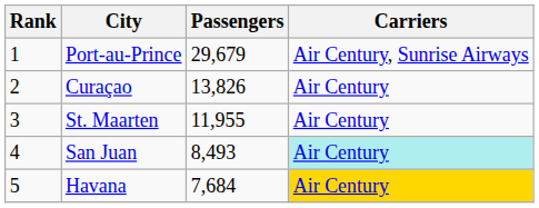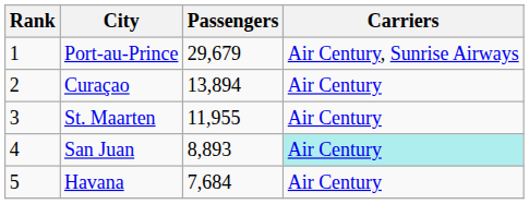Curaçao | Passengers: 13,826 -> 13,894
San Juan | Passengers: 8,493 -> 8,893
Havana | Carriers: gold background -> no background
